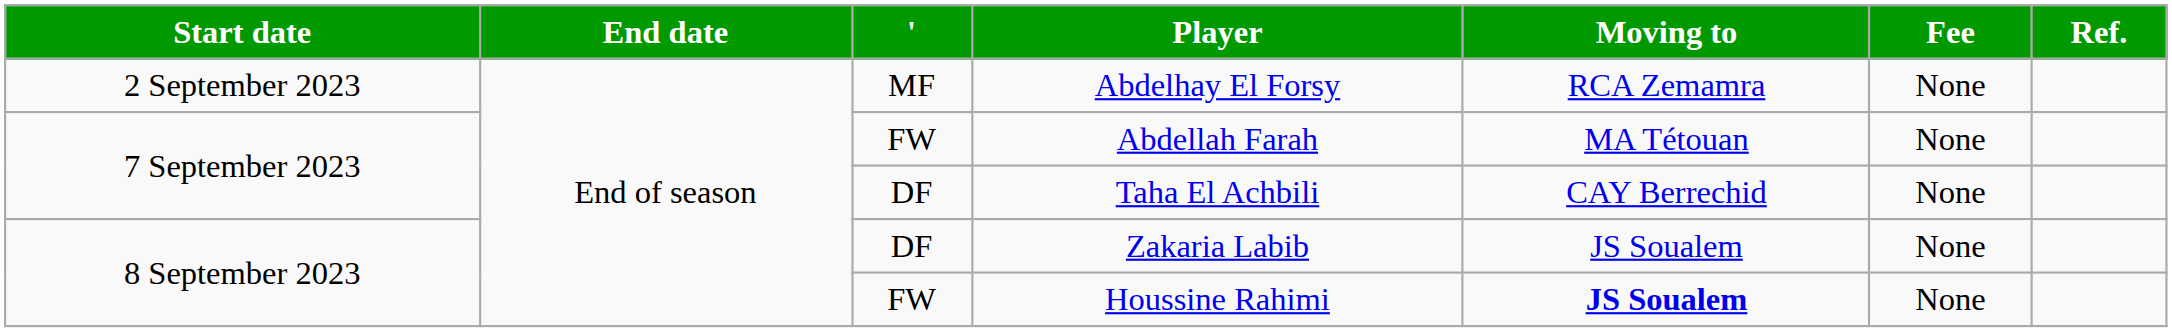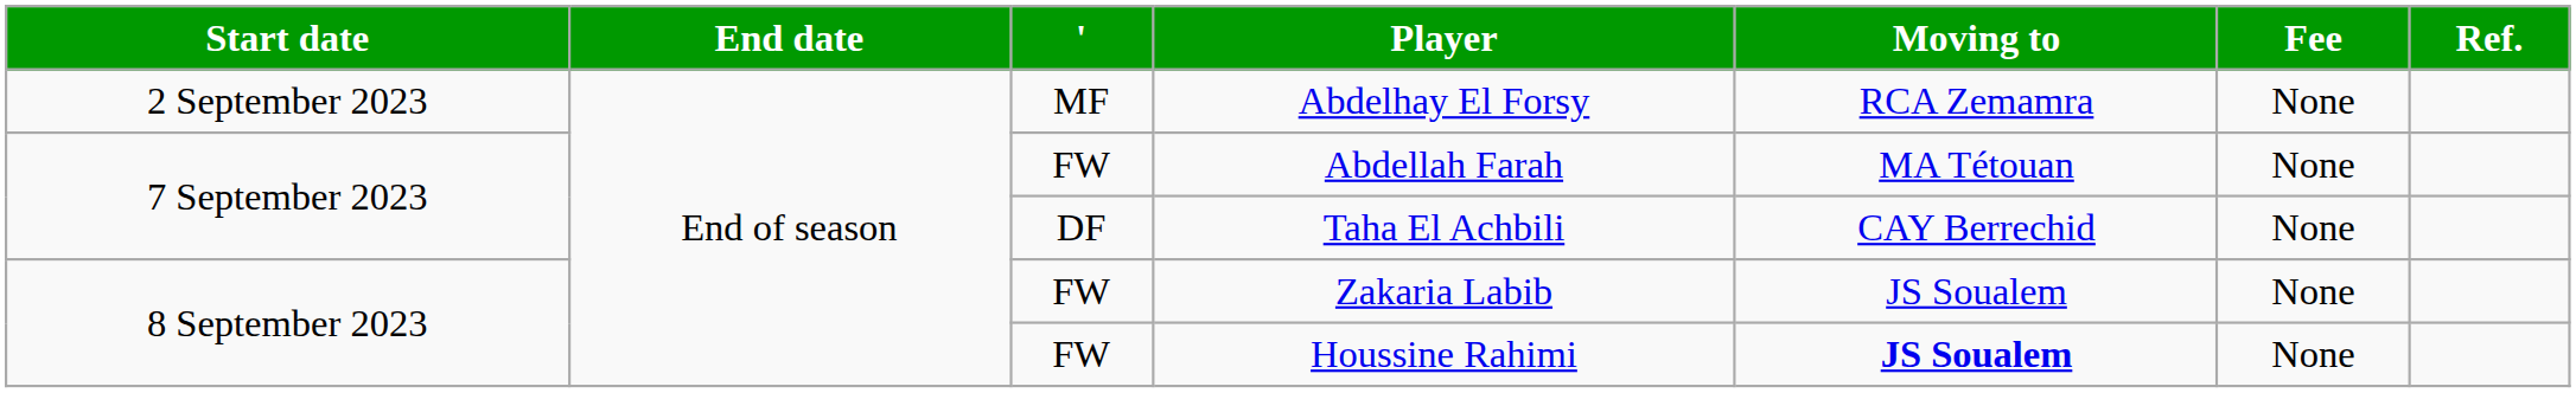Zakaria Labib | ': DF -> FW
